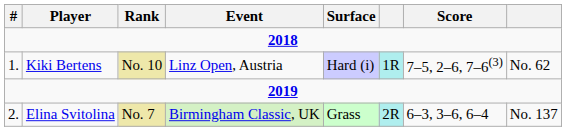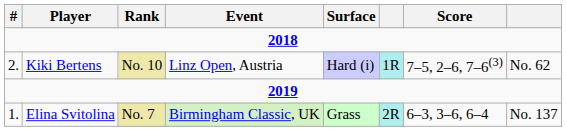Kiki Bertens | #: 1. -> 2.
Elina Svitolina | #: 2. -> 1.
